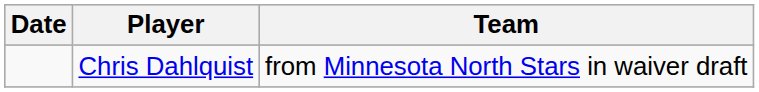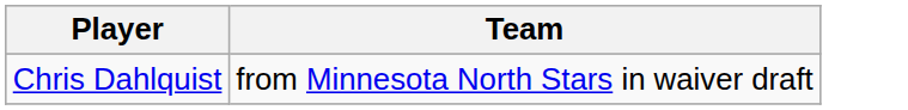- column: Date
